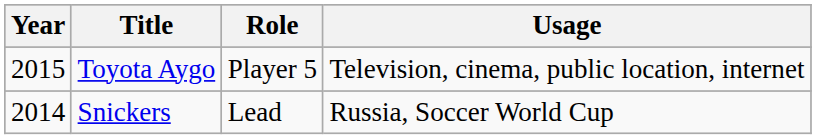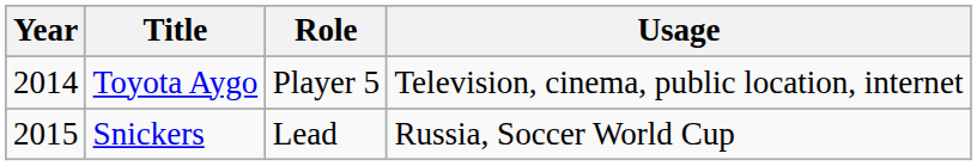Toyota Aygo | Year: 2015 -> 2014
Snickers | Year: 2014 -> 2015
